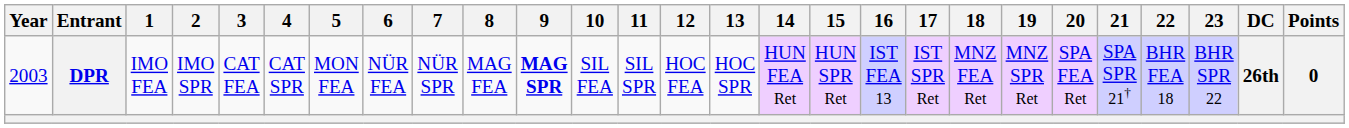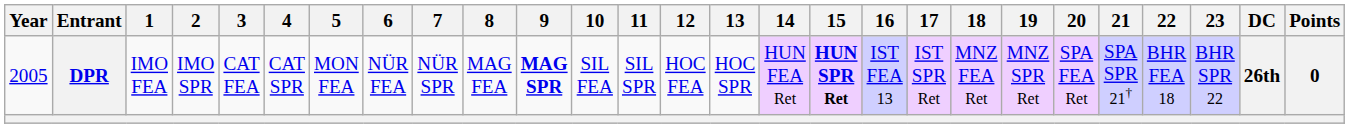DPR | Year: 2003 -> 2005
DPR | 15: normal -> bold
